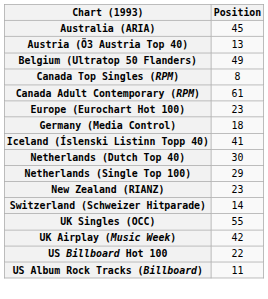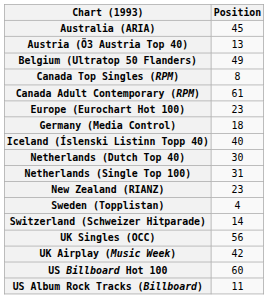Iceland (Íslenski Listinn Topp 40) | Position: 41 -> 40
Netherlands (Single Top 100) | Position: 29 -> 31
+ row: Sweden (Topplistan) | 4
UK Singles (OCC) | Position: 55 -> 56
US Billboard Hot 100 | Position: 22 -> 60
